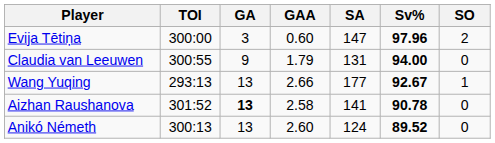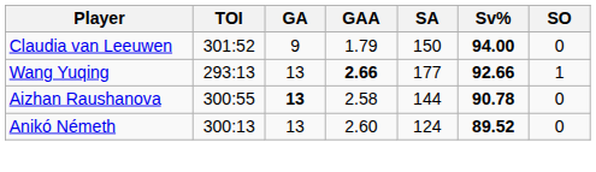- row: Evija Tētiņa | 300:00 | 3 | 0.60 | 147 | 97.96 | 2
Claudia van Leeuwen | TOI: 300:55 -> 301:52
Claudia van Leeuwen | SA: 131 -> 150
Wang Yuqing | GAA: normal -> bold
Wang Yuqing | Sv%: 92.67 -> 92.66
Aizhan Raushanova | TOI: 301:52 -> 300:55
Aizhan Raushanova | SA: 141 -> 144
